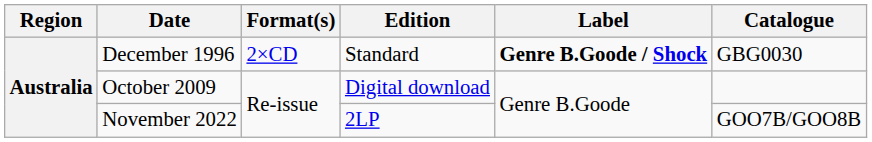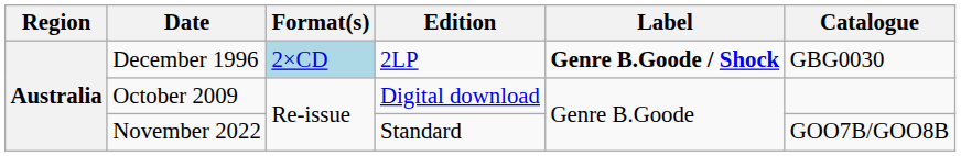December 1996 | Format(s): no background -> lightblue background
December 1996 | Edition: Standard -> 2LP
November 2022 | Edition: 2LP -> Standard
